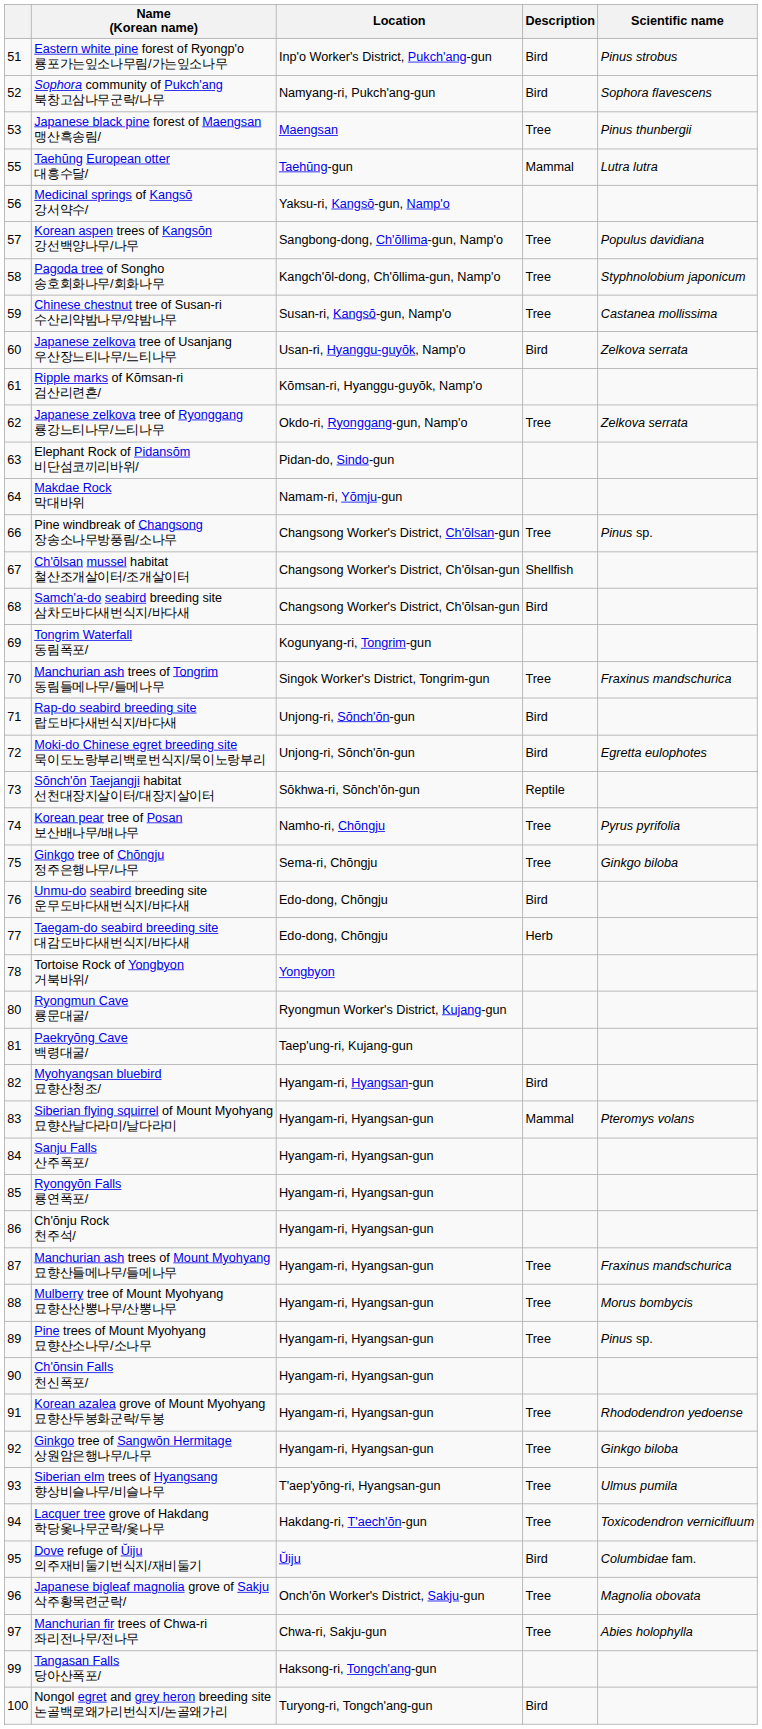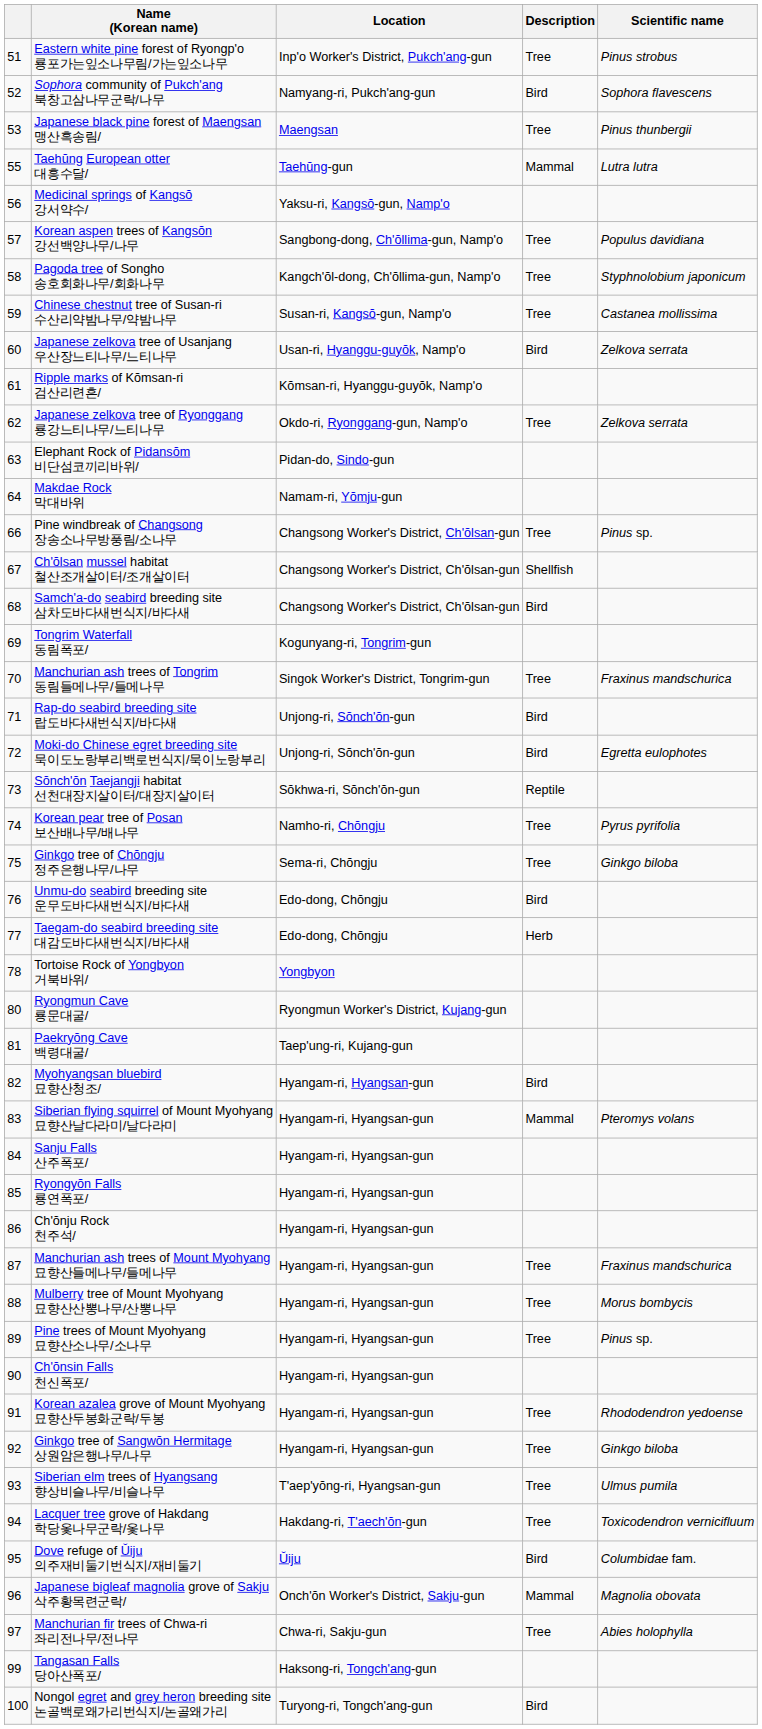Eastern white pine forest of Ryongp'o 룡포가는잎소나무림/가는잎소나무 | Description: Bird -> Tree
Japanese bigleaf magnolia grove of Sakju 삭주황목련군락/ | Description: Tree -> Mammal
